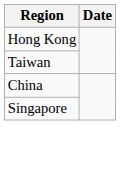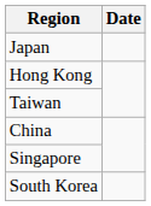+ row: Japan
+ row: South Korea
